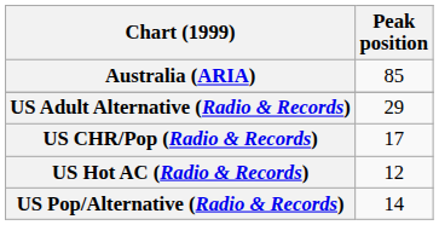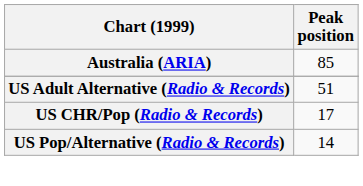US Adult Alternative (Radio & Records) | Peak position: 29 -> 51
- row: US Hot AC (Radio & Records) | 12
